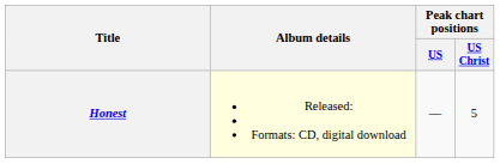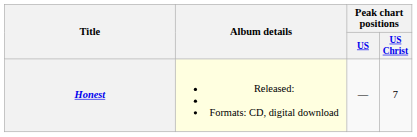Honest | Peak chart positions / US Christ: 5 -> 7
